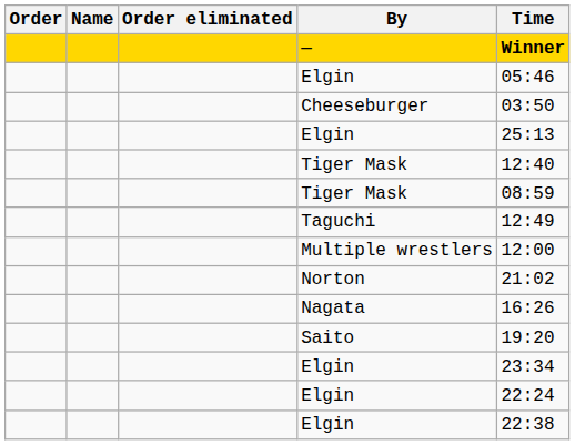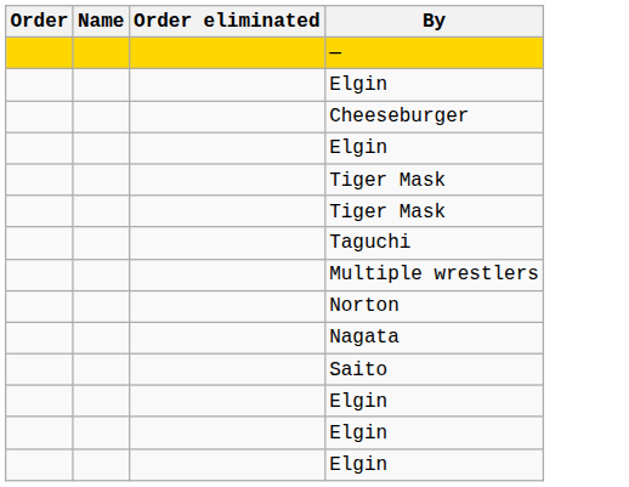- column: Time | Winner | 05:46 | 03:50 | 25:13 | 12:40 | 08:59 | 12:49 | 12:00 | 21:02 | 16:26 | 19:20 | 23:34 | 22:24 | 22:38
